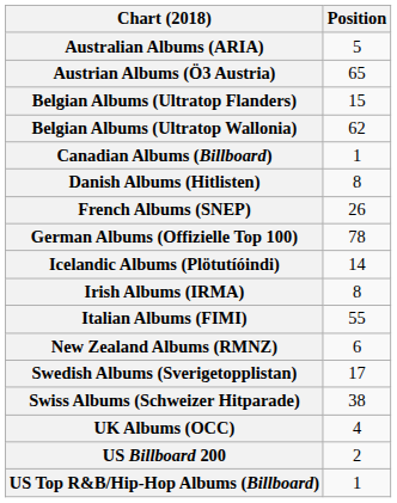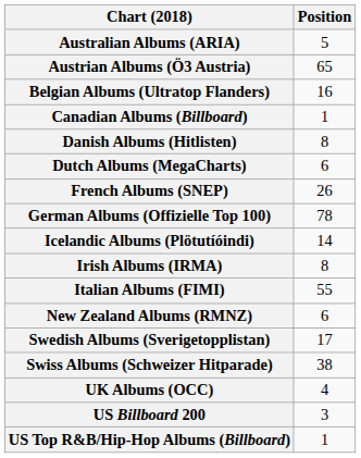Belgian Albums (Ultratop Flanders) | Position: 15 -> 16
- row: Belgian Albums (Ultratop Wallonia) | 62
+ row: Dutch Albums (MegaCharts) | 6
US Billboard 200 | Position: 2 -> 3
